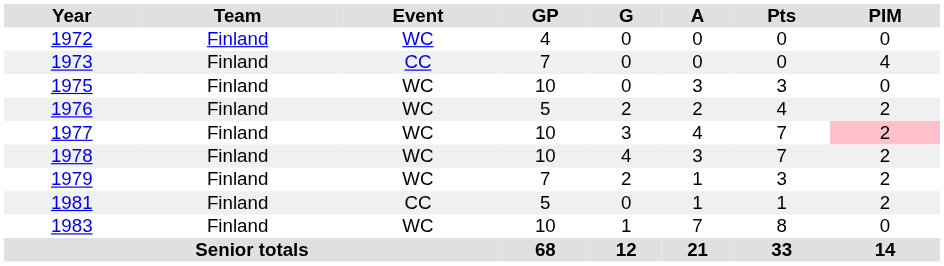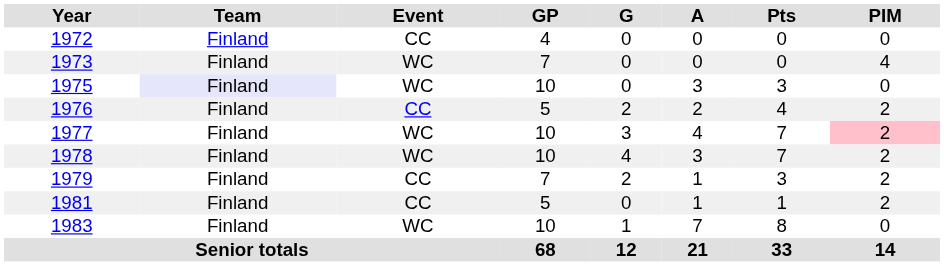1972 | Event: WC -> CC
1973 | Event: CC -> WC
1975 | Team: no background -> lavender background
1976 | Event: WC -> CC
1979 | Event: WC -> CC
